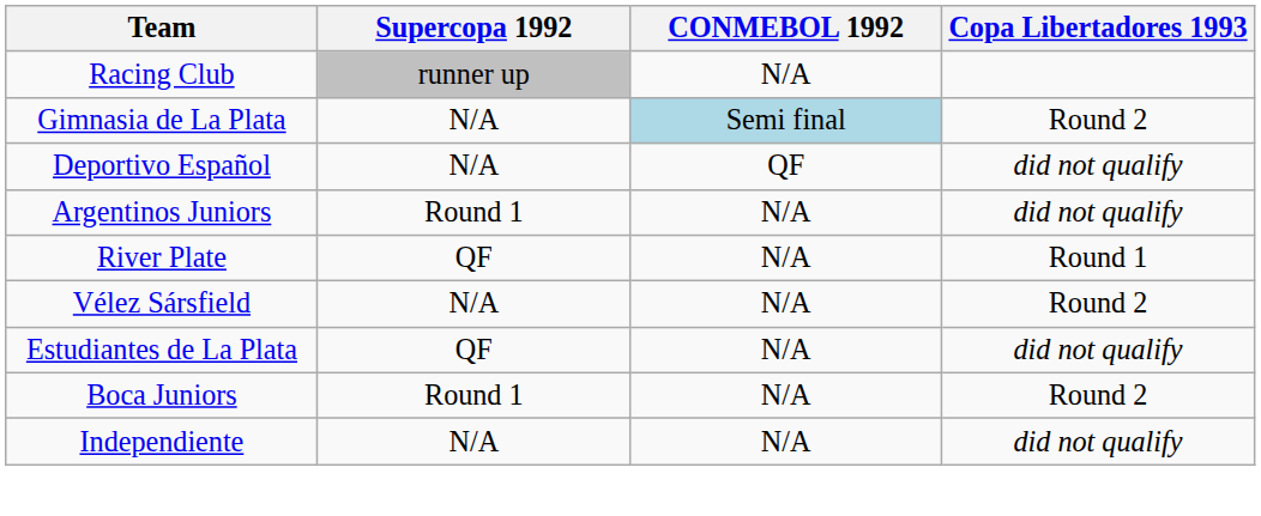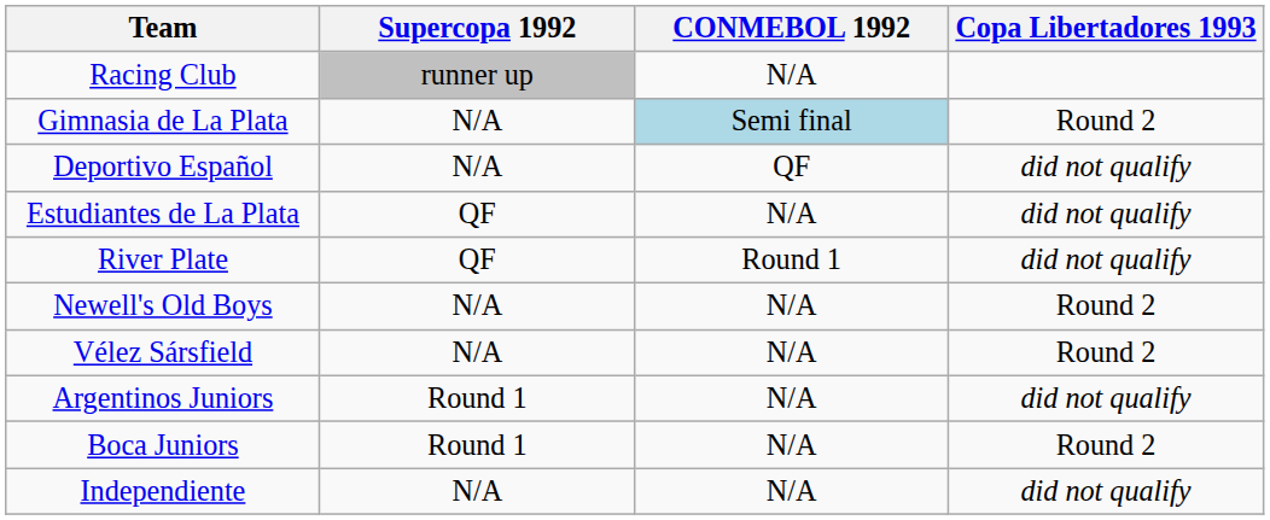rows swapped: Estudiantes de La Plata <-> Argentinos Juniors
River Plate | CONMEBOL 1992: N/A -> Round 1
River Plate | Copa Libertadores 1993: Round 1 -> did not qualify
+ row: Newell's Old Boys | N/A | N/A | Round 2
